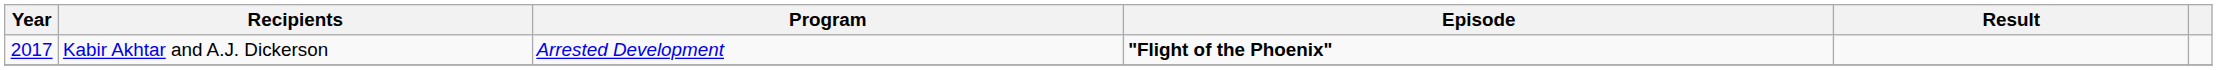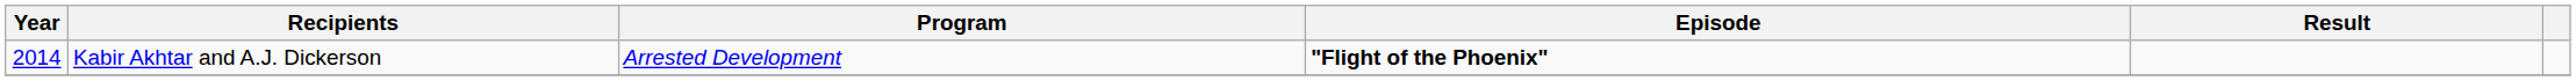Kabir Akhtar and A.J. Dickerson | Year: 2017 -> 2014
